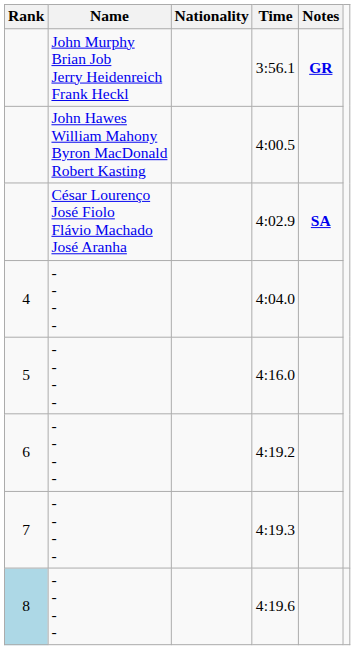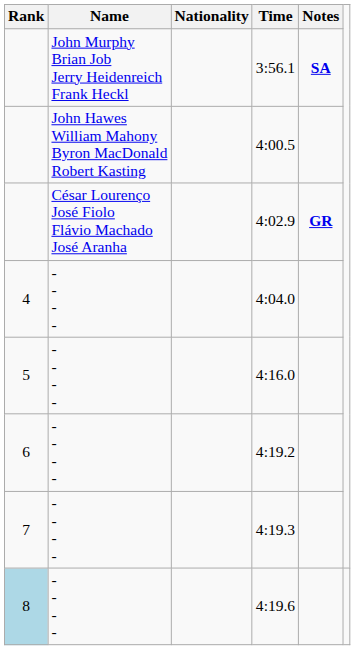3:56.1 | Notes: GR -> SA
4:02.9 | Notes: SA -> GR
